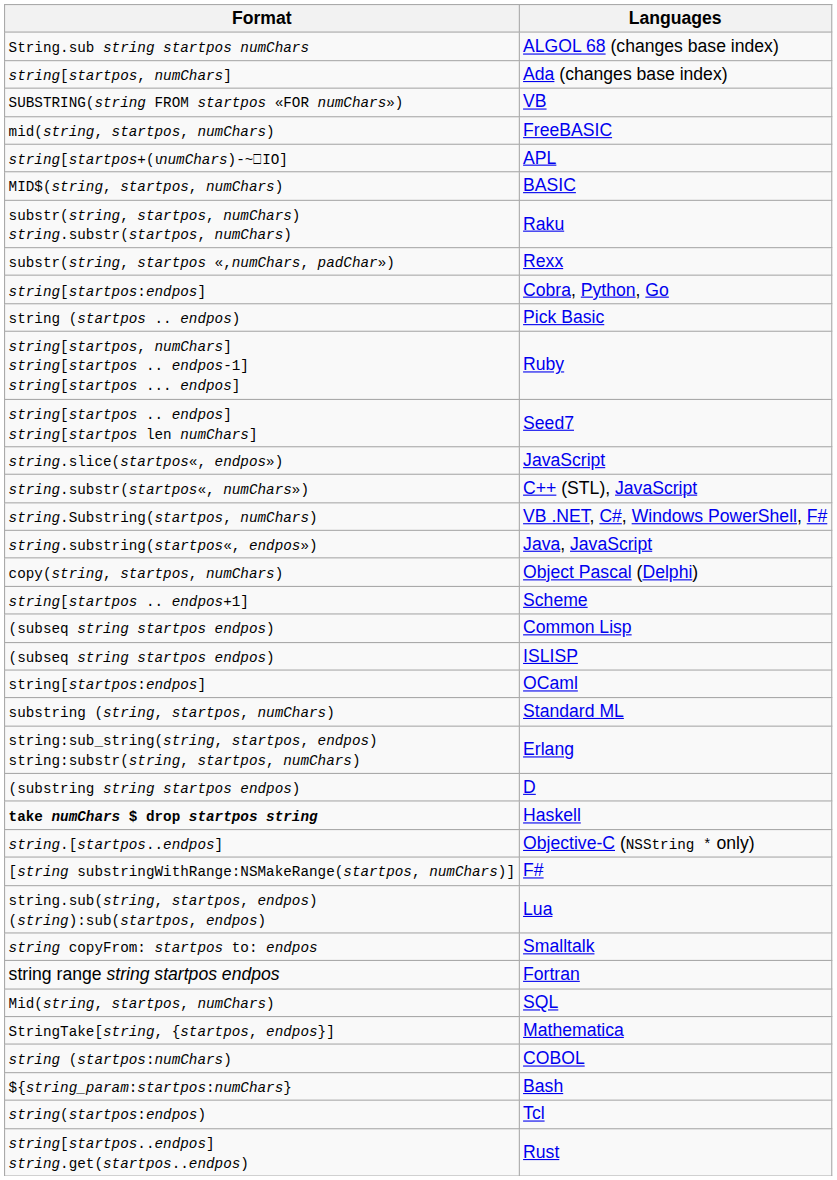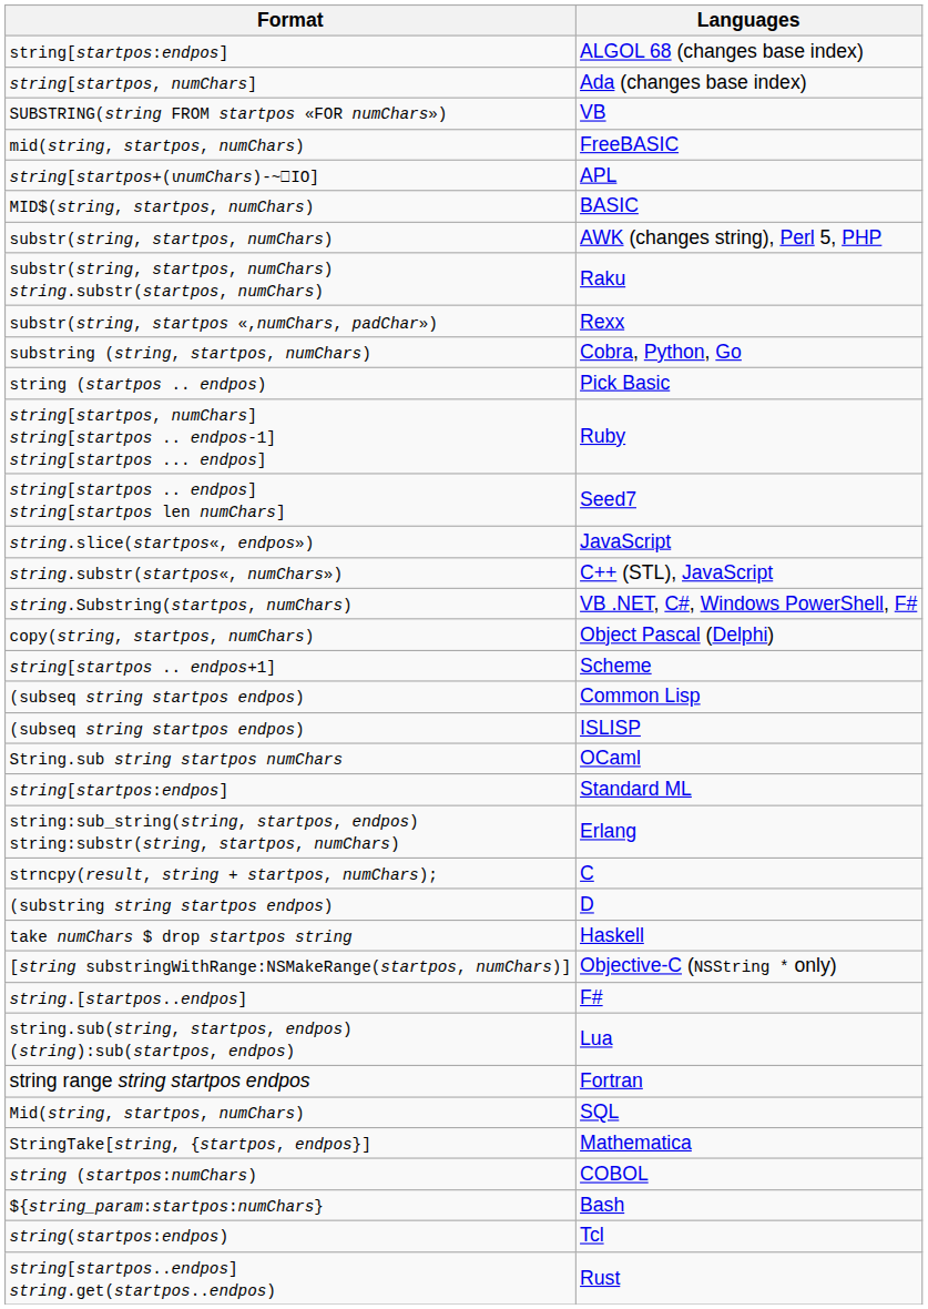ALGOL 68 (changes base index) | Format: String.sub string startpos numChars -> string[startpos:endpos]
+ row: substr(string, startpos, numChars) | AWK (changes string), Perl 5, PHP
Cobra, Python, Go | Format: string[startpos:endpos] -> substring (string, startpos, numChars)
- row: string.substring(startpos«, endpos») | Java, JavaScript
OCaml | Format: string[startpos:endpos] -> String.sub string startpos numChars
Standard ML | Format: substring (string, startpos, numChars) -> string[startpos:endpos]
+ row: strncpy(result, string + startpos, numChars); | C
Haskell | Format: bold -> normal
Objective-C (NSString * only) | Format: string.[startpos..endpos] -> [string substringWithRange:NSMakeRange(startpos, numChars)]
F# | Format: [string substringWithRange:NSMakeRange(startpos, numChars)] -> string.[startpos..endpos]
- row: string copyFrom: startpos to: endpos | Smalltalk
